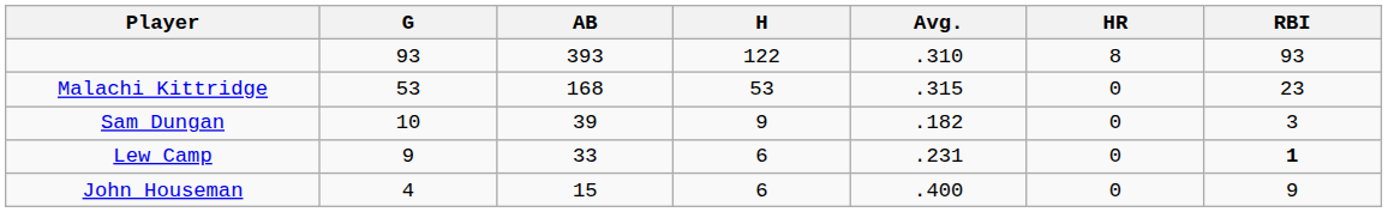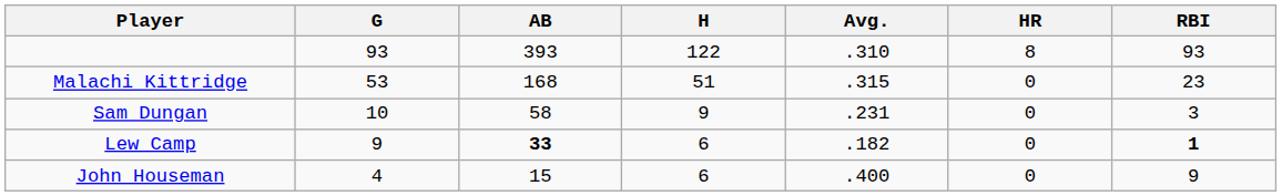Malachi Kittridge | H: 53 -> 51
Sam Dungan | AB: 39 -> 58
Sam Dungan | Avg.: .182 -> .231
Lew Camp | AB: normal -> bold
Lew Camp | Avg.: .231 -> .182
